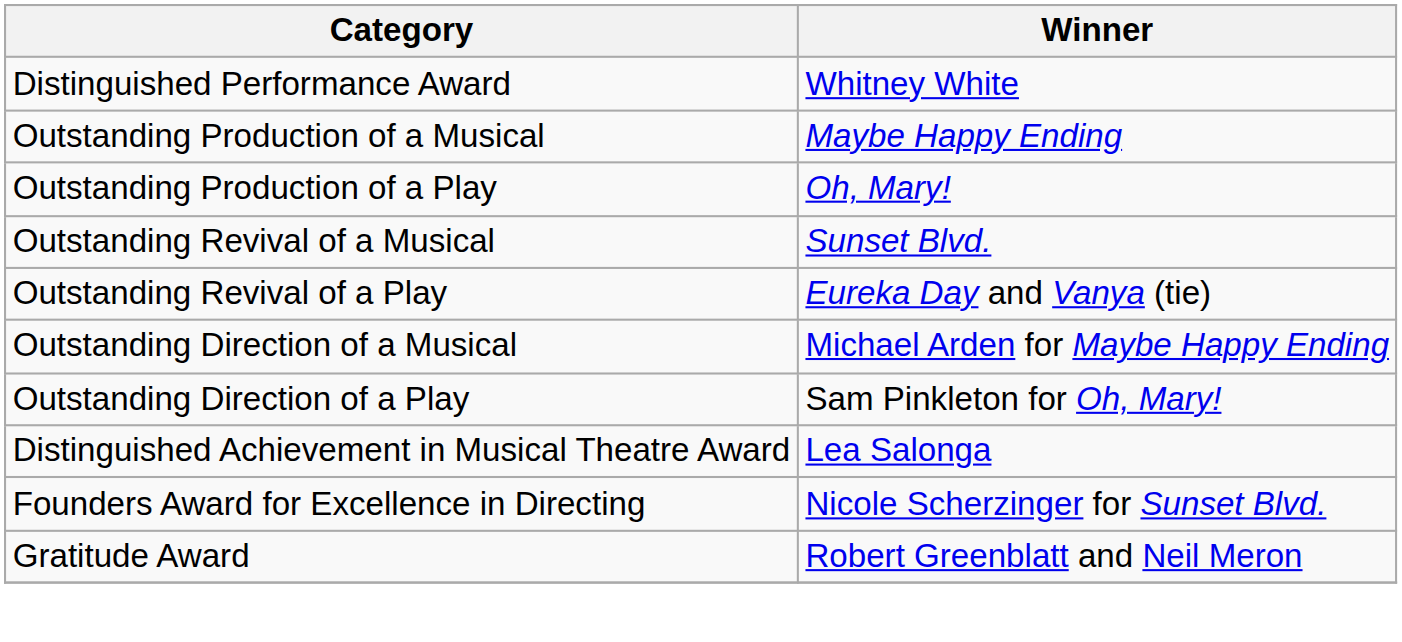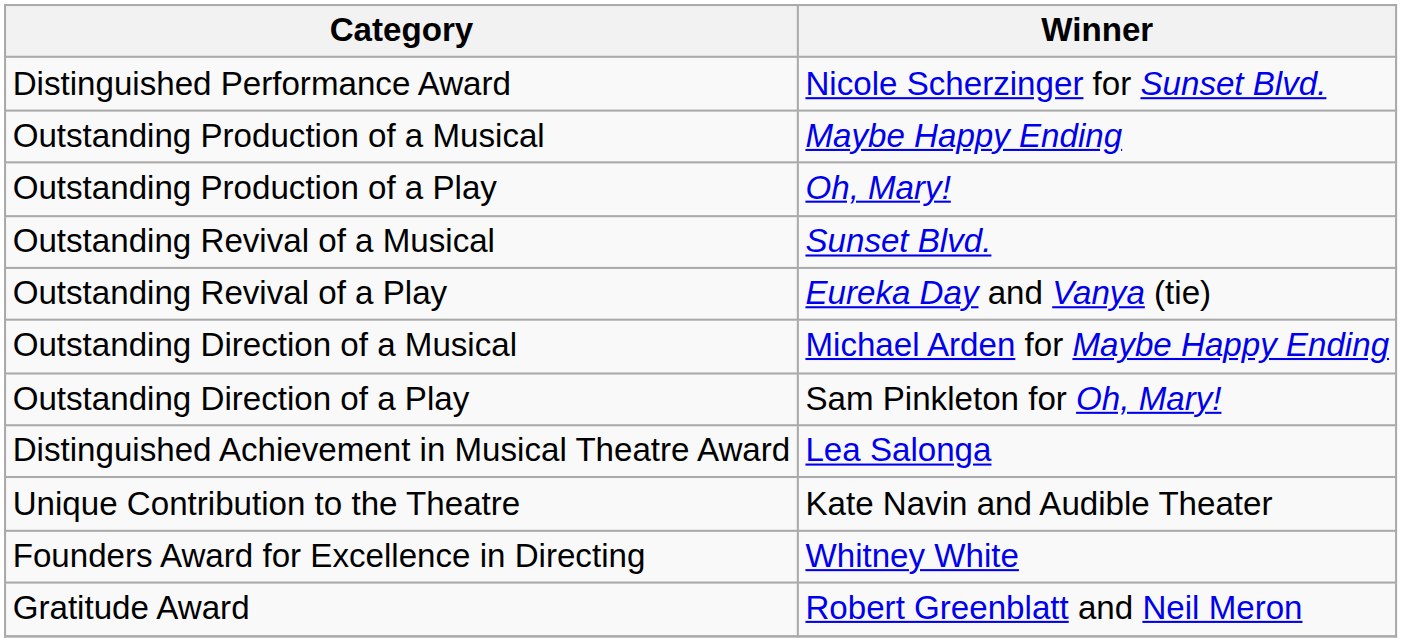Distinguished Performance Award | Winner: Whitney White -> Nicole Scherzinger for Sunset Blvd.
+ row: Unique Contribution to the Theatre | Kate Navin and Audible Theater
Founders Award for Excellence in Directing | Winner: Nicole Scherzinger for Sunset Blvd. -> Whitney White
